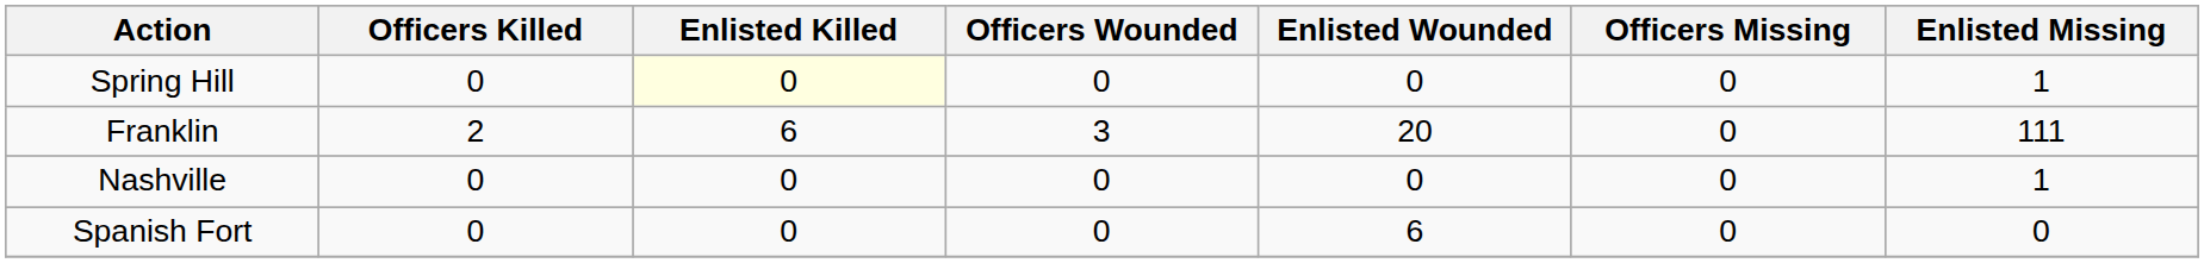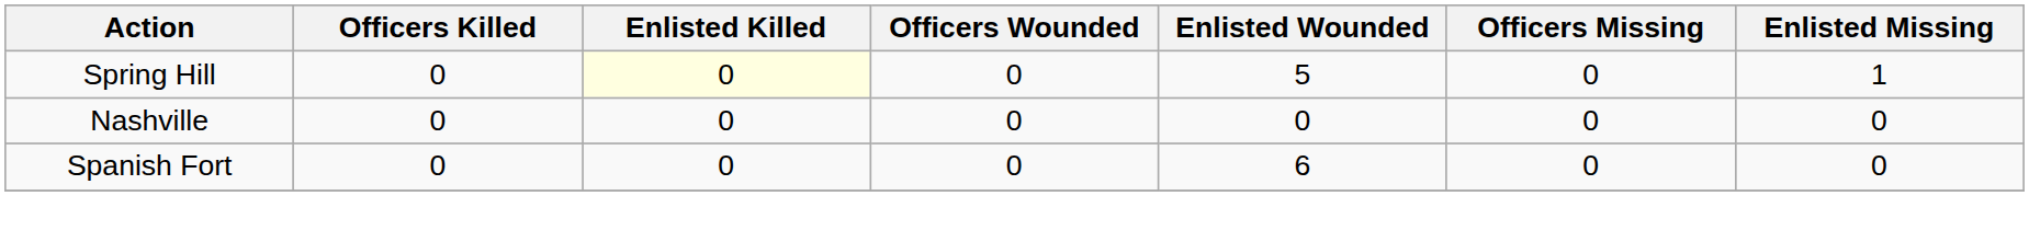Spring Hill | Enlisted Wounded: 0 -> 5
- row: Franklin | 2 | 6 | 3 | 20 | 0 | 111
Nashville | Enlisted Missing: 1 -> 0
